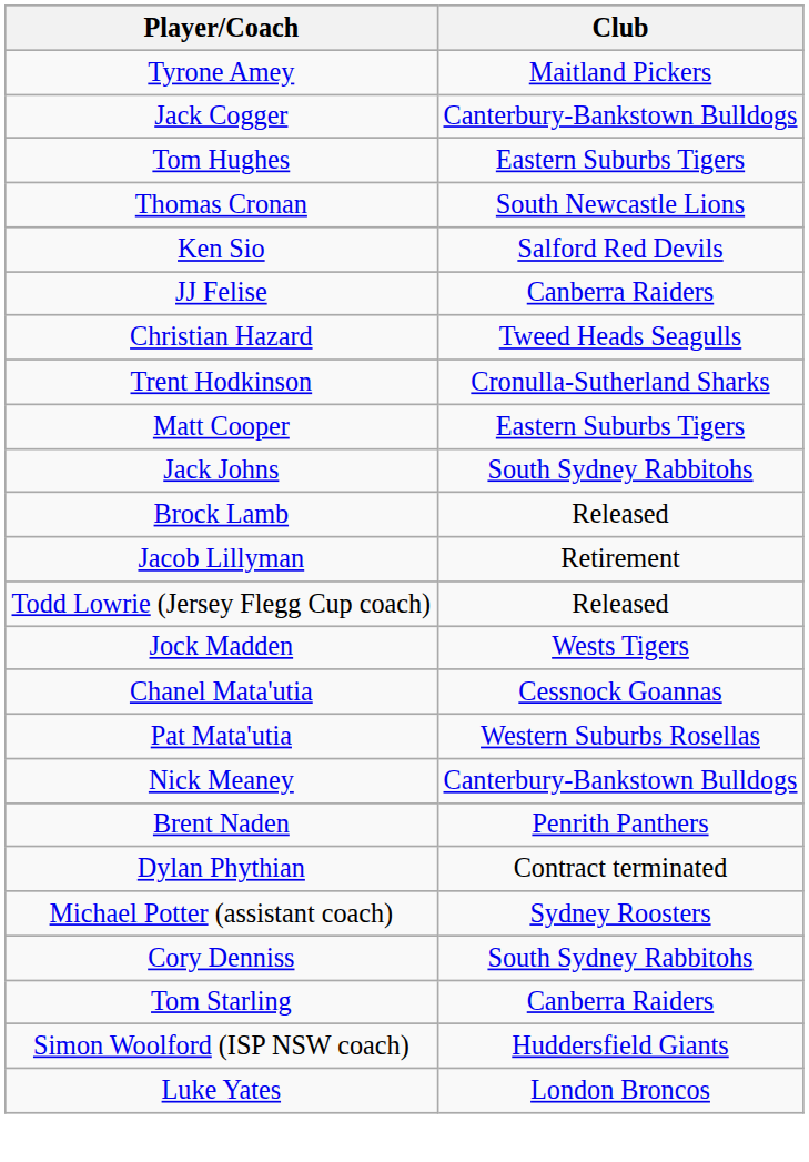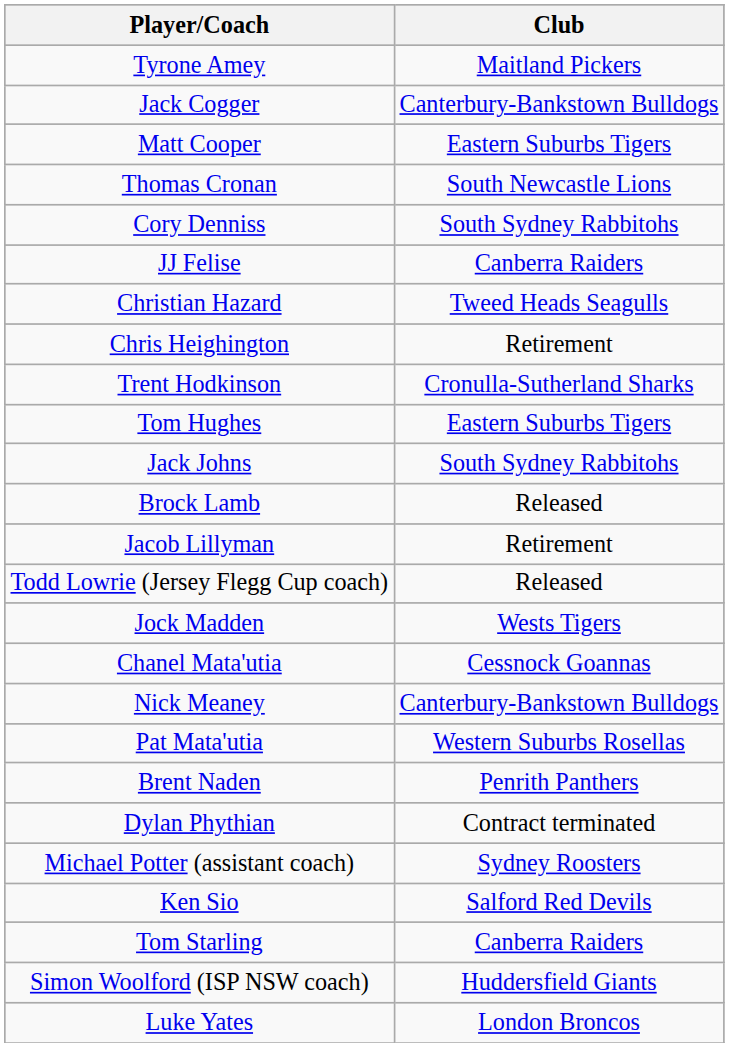rows swapped: Matt Cooper <-> Tom Hughes
rows swapped: Cory Denniss <-> Ken Sio
+ row: Chris Heighington | Retirement
rows swapped: Pat Mata'utia <-> Nick Meaney
